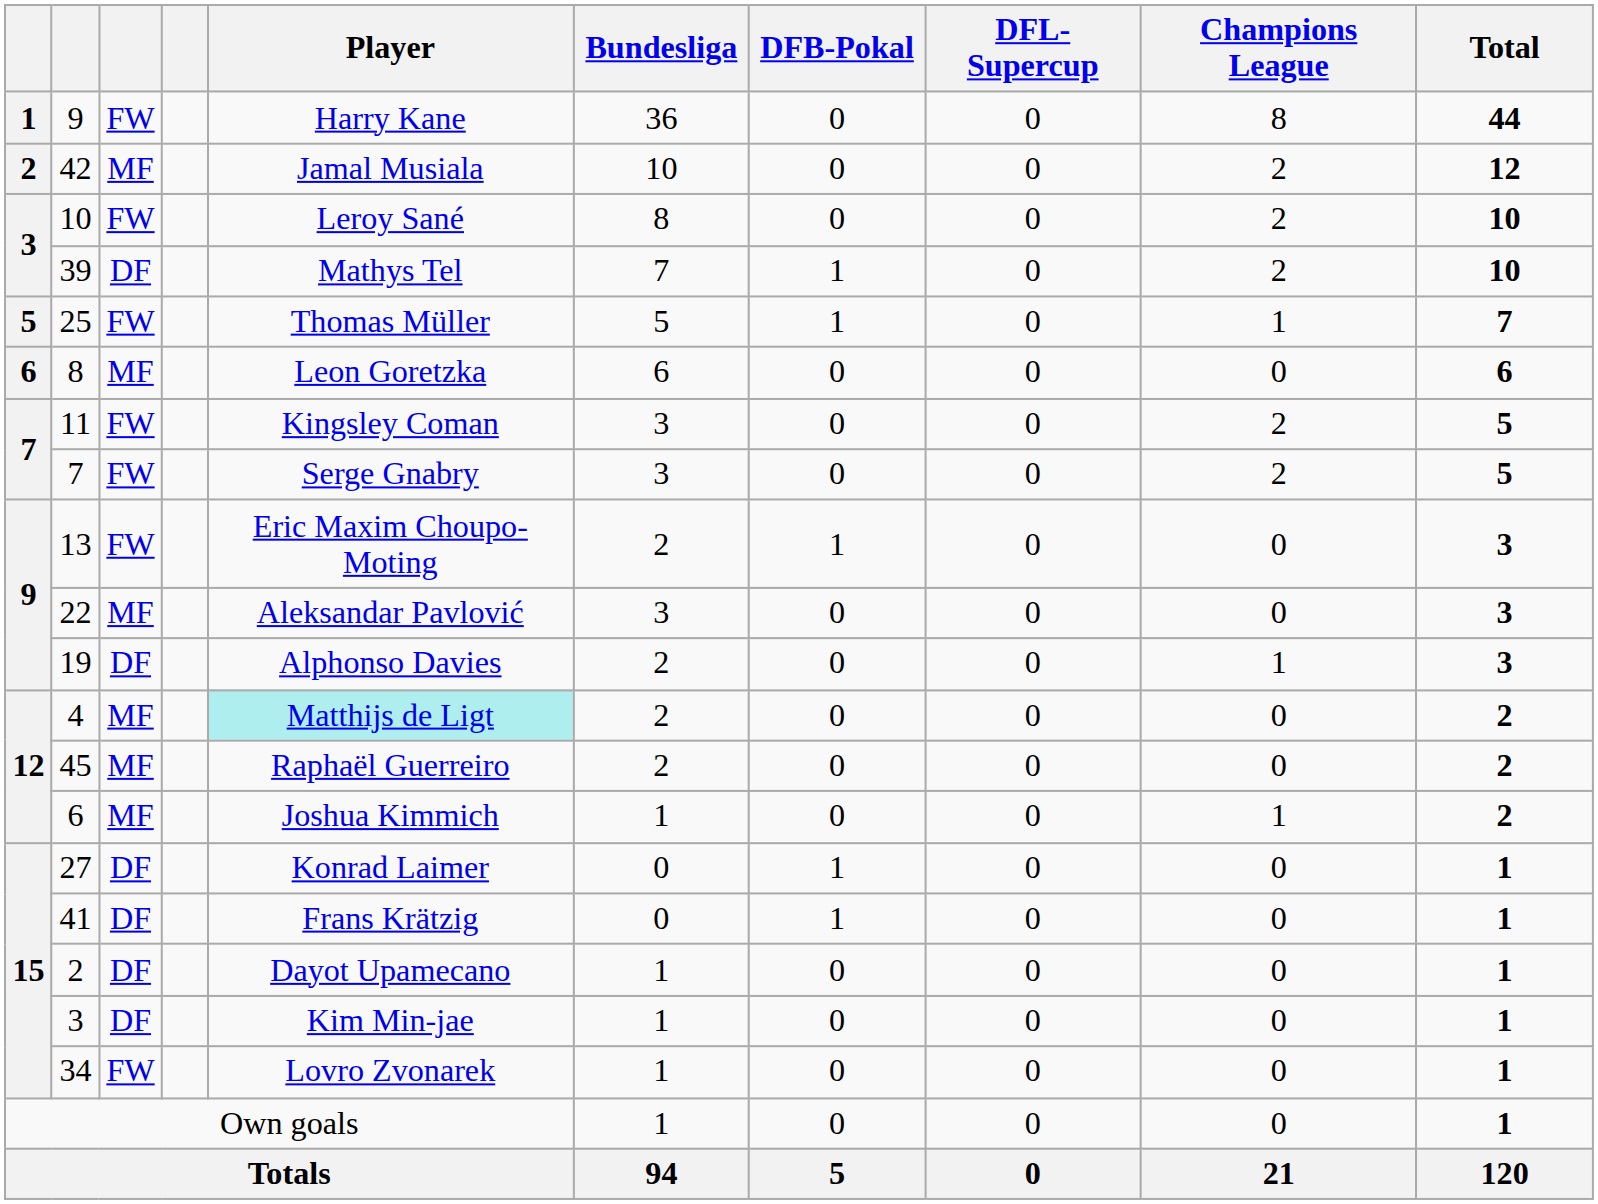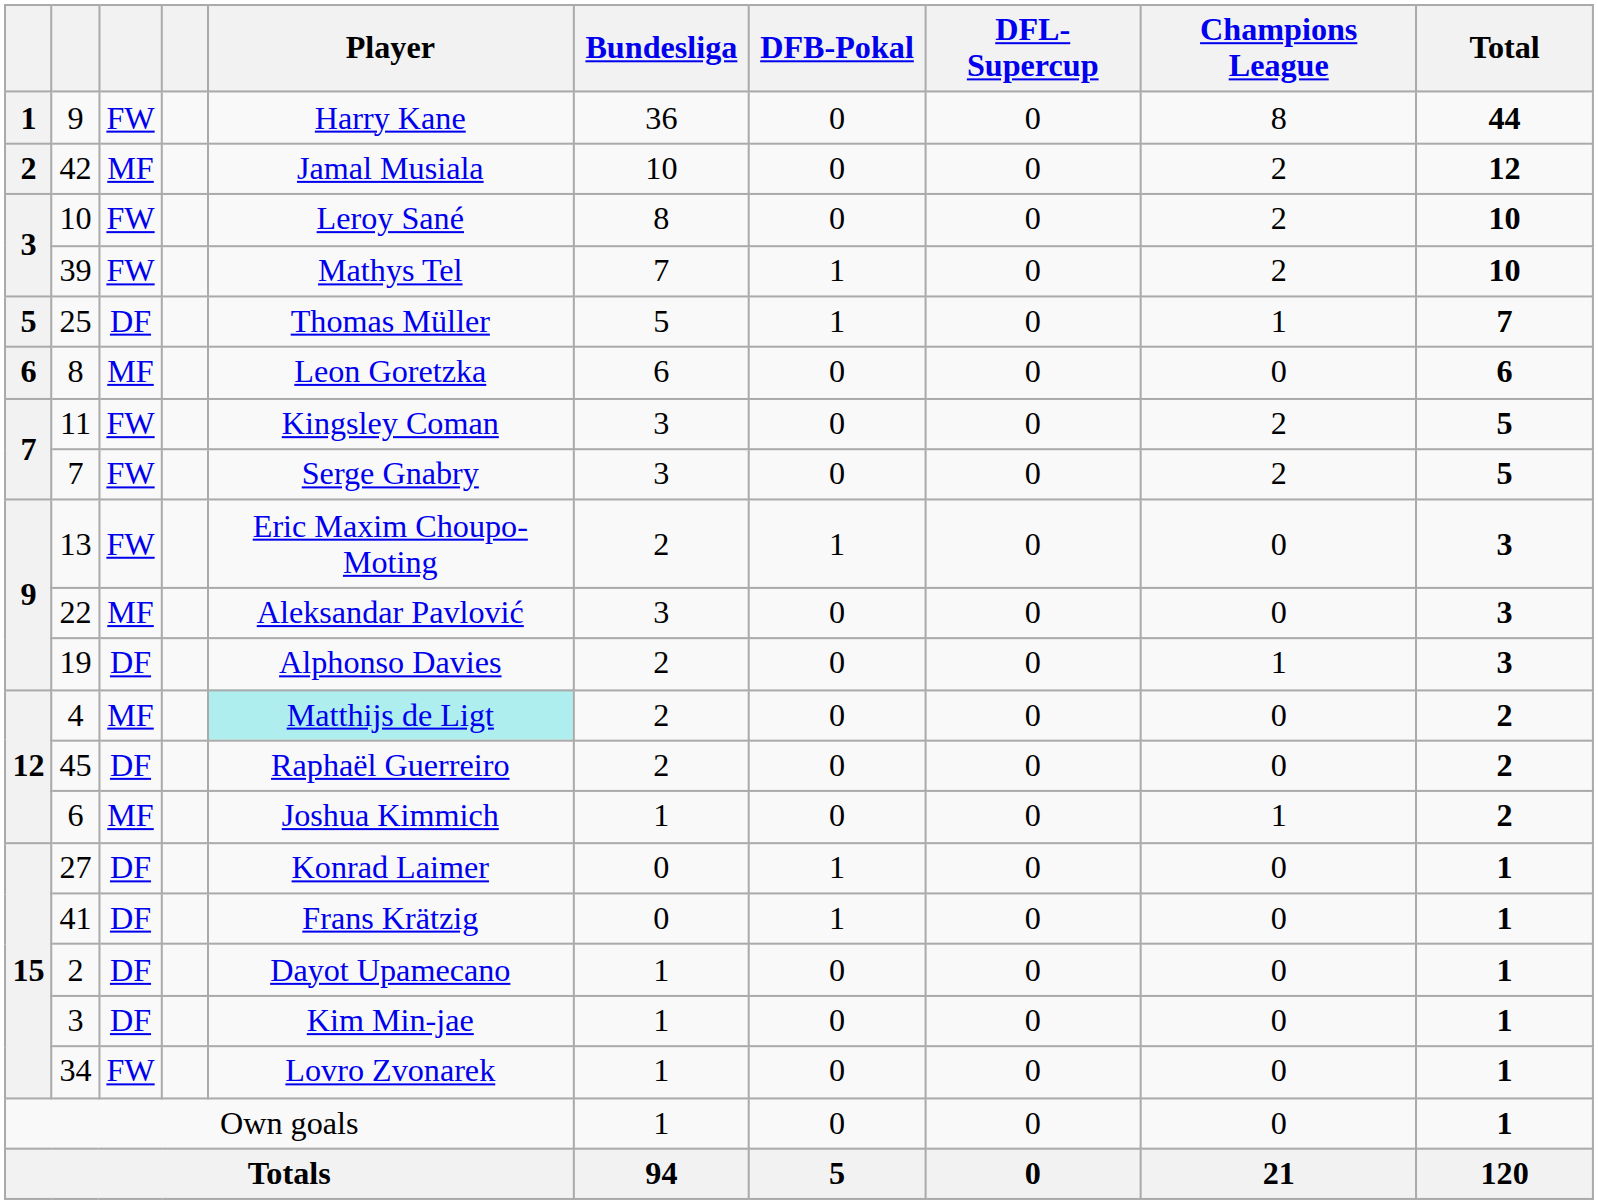39 | column 3: DF -> FW
25 | column 3: FW -> DF
45 | column 3: MF -> DF
